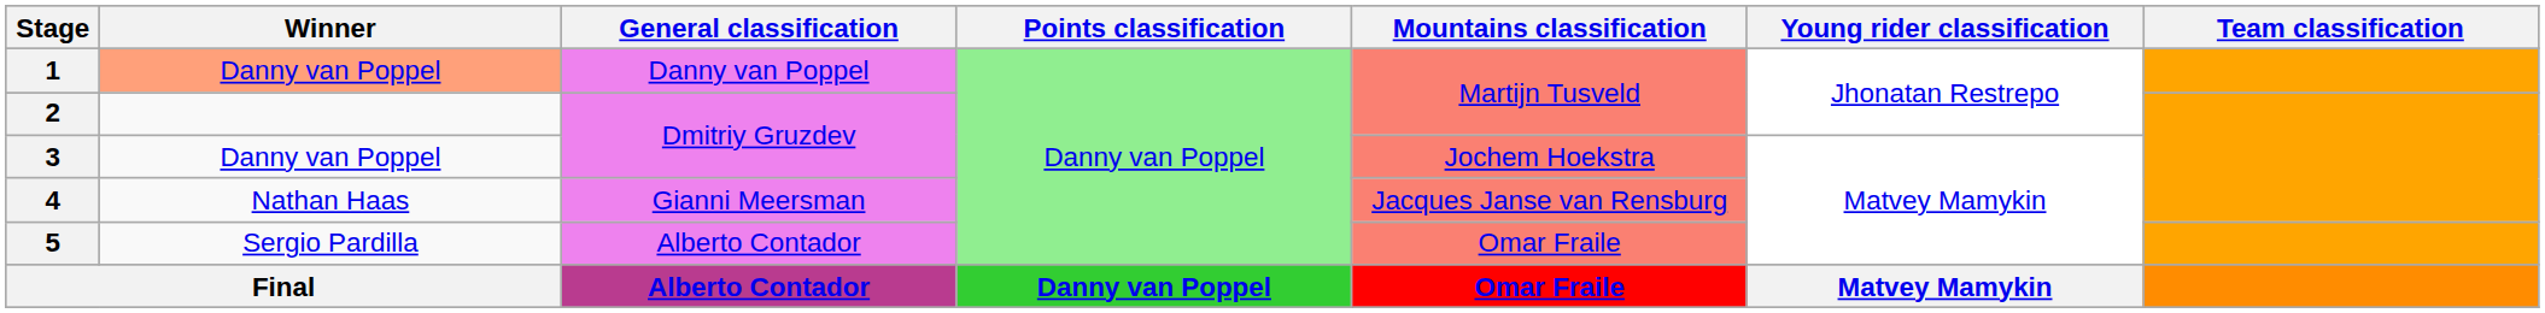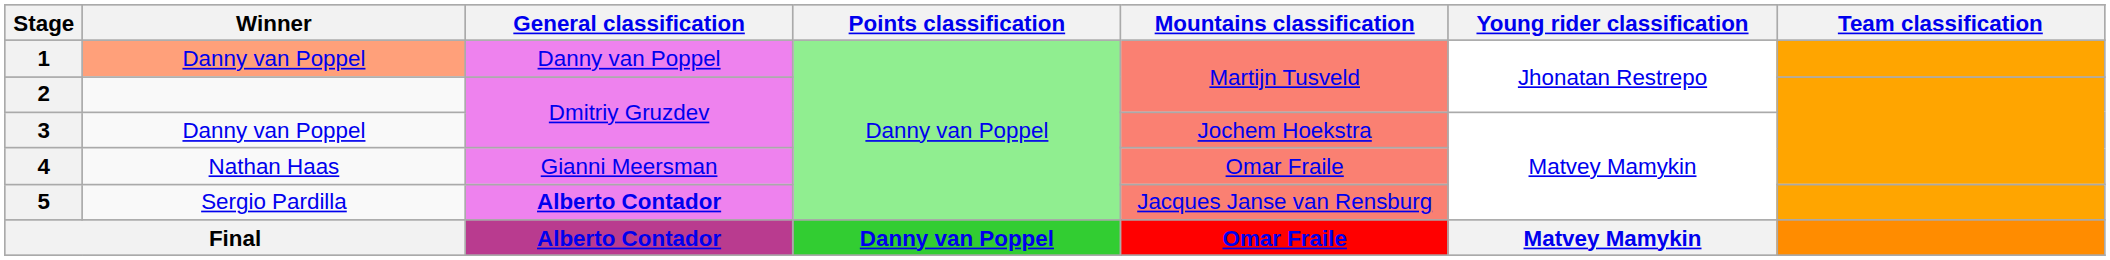4 | Mountains classification: Jacques Janse van Rensburg -> Omar Fraile
5 | General classification: normal -> bold
5 | Mountains classification: Omar Fraile -> Jacques Janse van Rensburg
